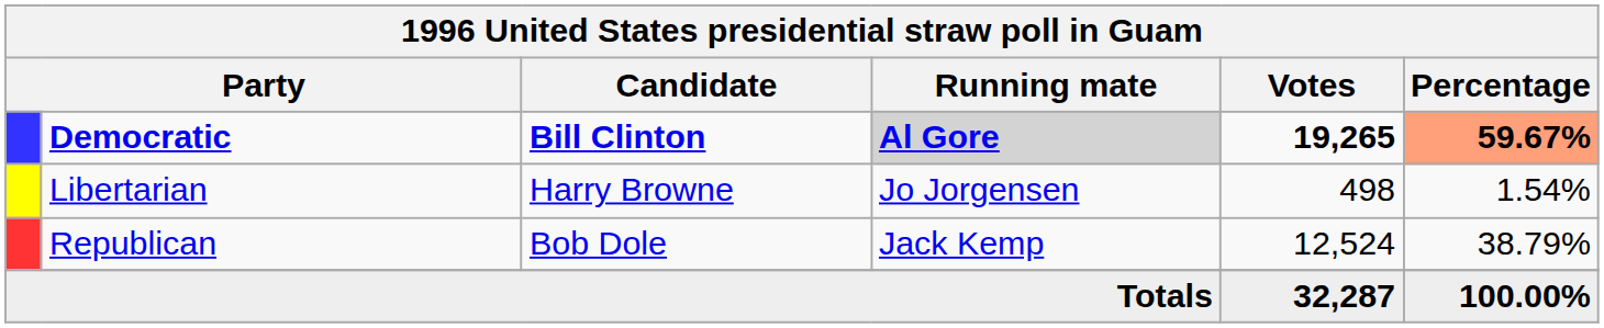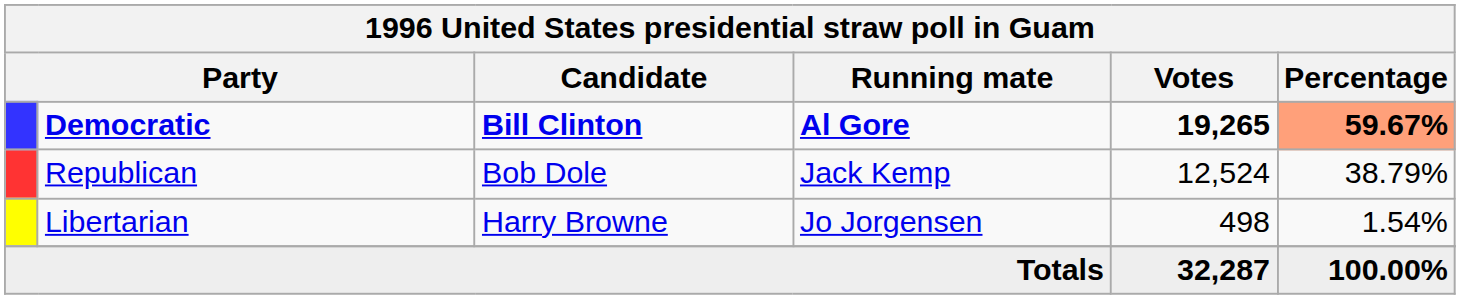Democratic | Running mate: lightgrey background -> no background
rows swapped: Republican <-> Libertarian
